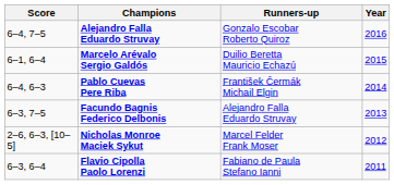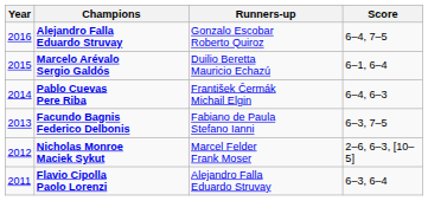columns swapped: Year <-> Score
Facundo Bagnis Federico Delbonis | Runners-up: Alejandro Falla Eduardo Struvay -> Fabiano de Paula Stefano Ianni
Flavio Cipolla Paolo Lorenzi | Runners-up: Fabiano de Paula Stefano Ianni -> Alejandro Falla Eduardo Struvay
